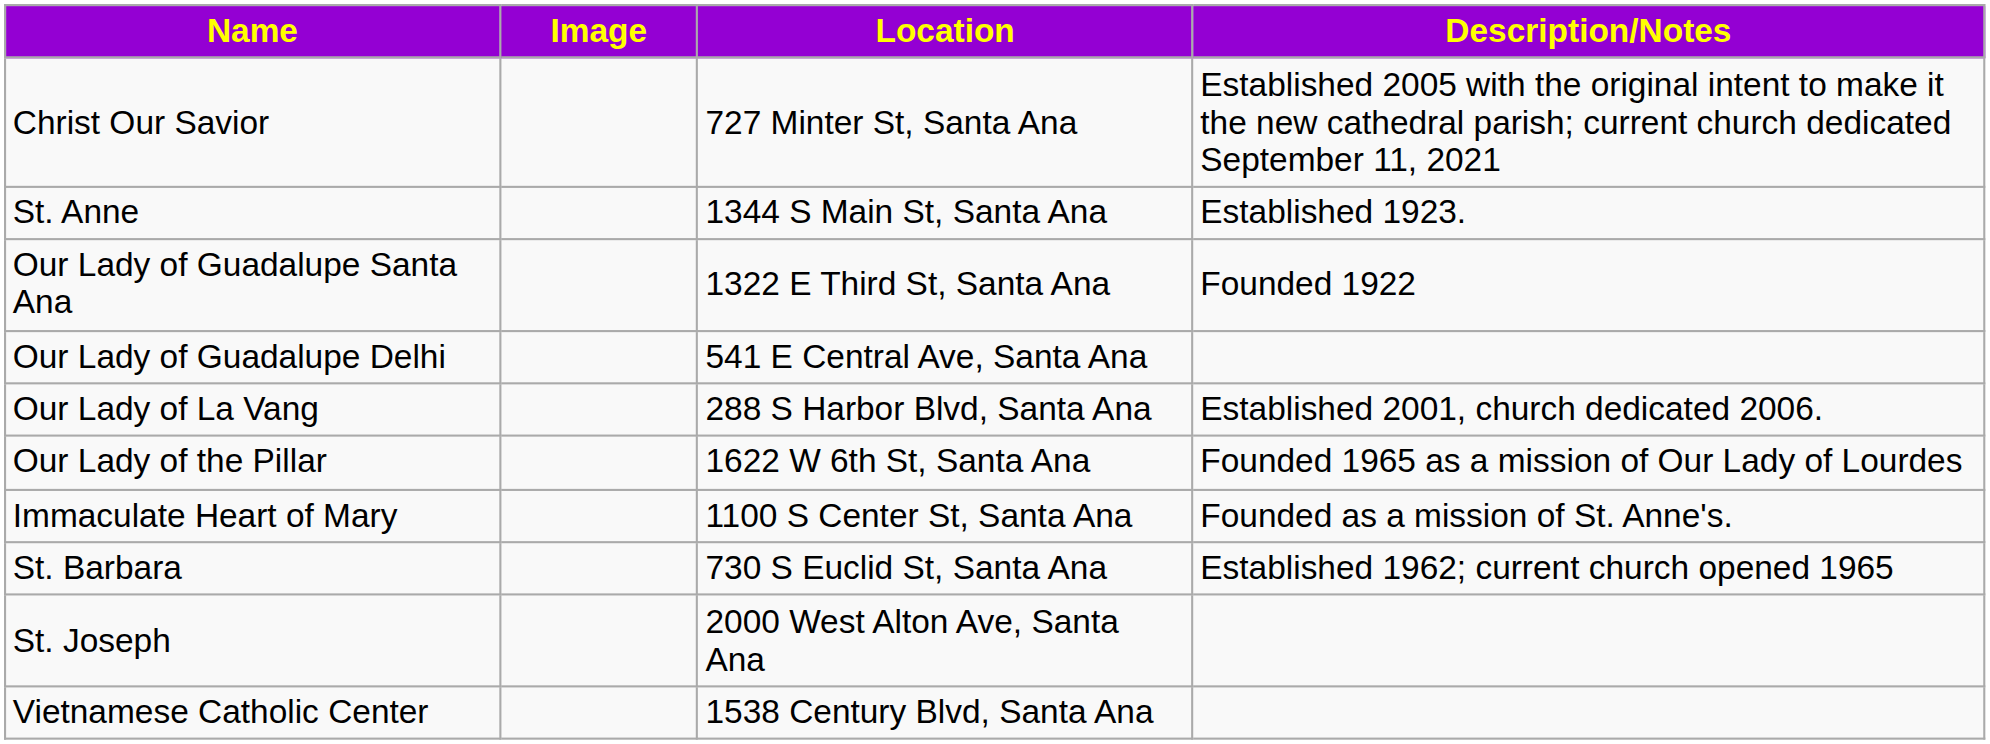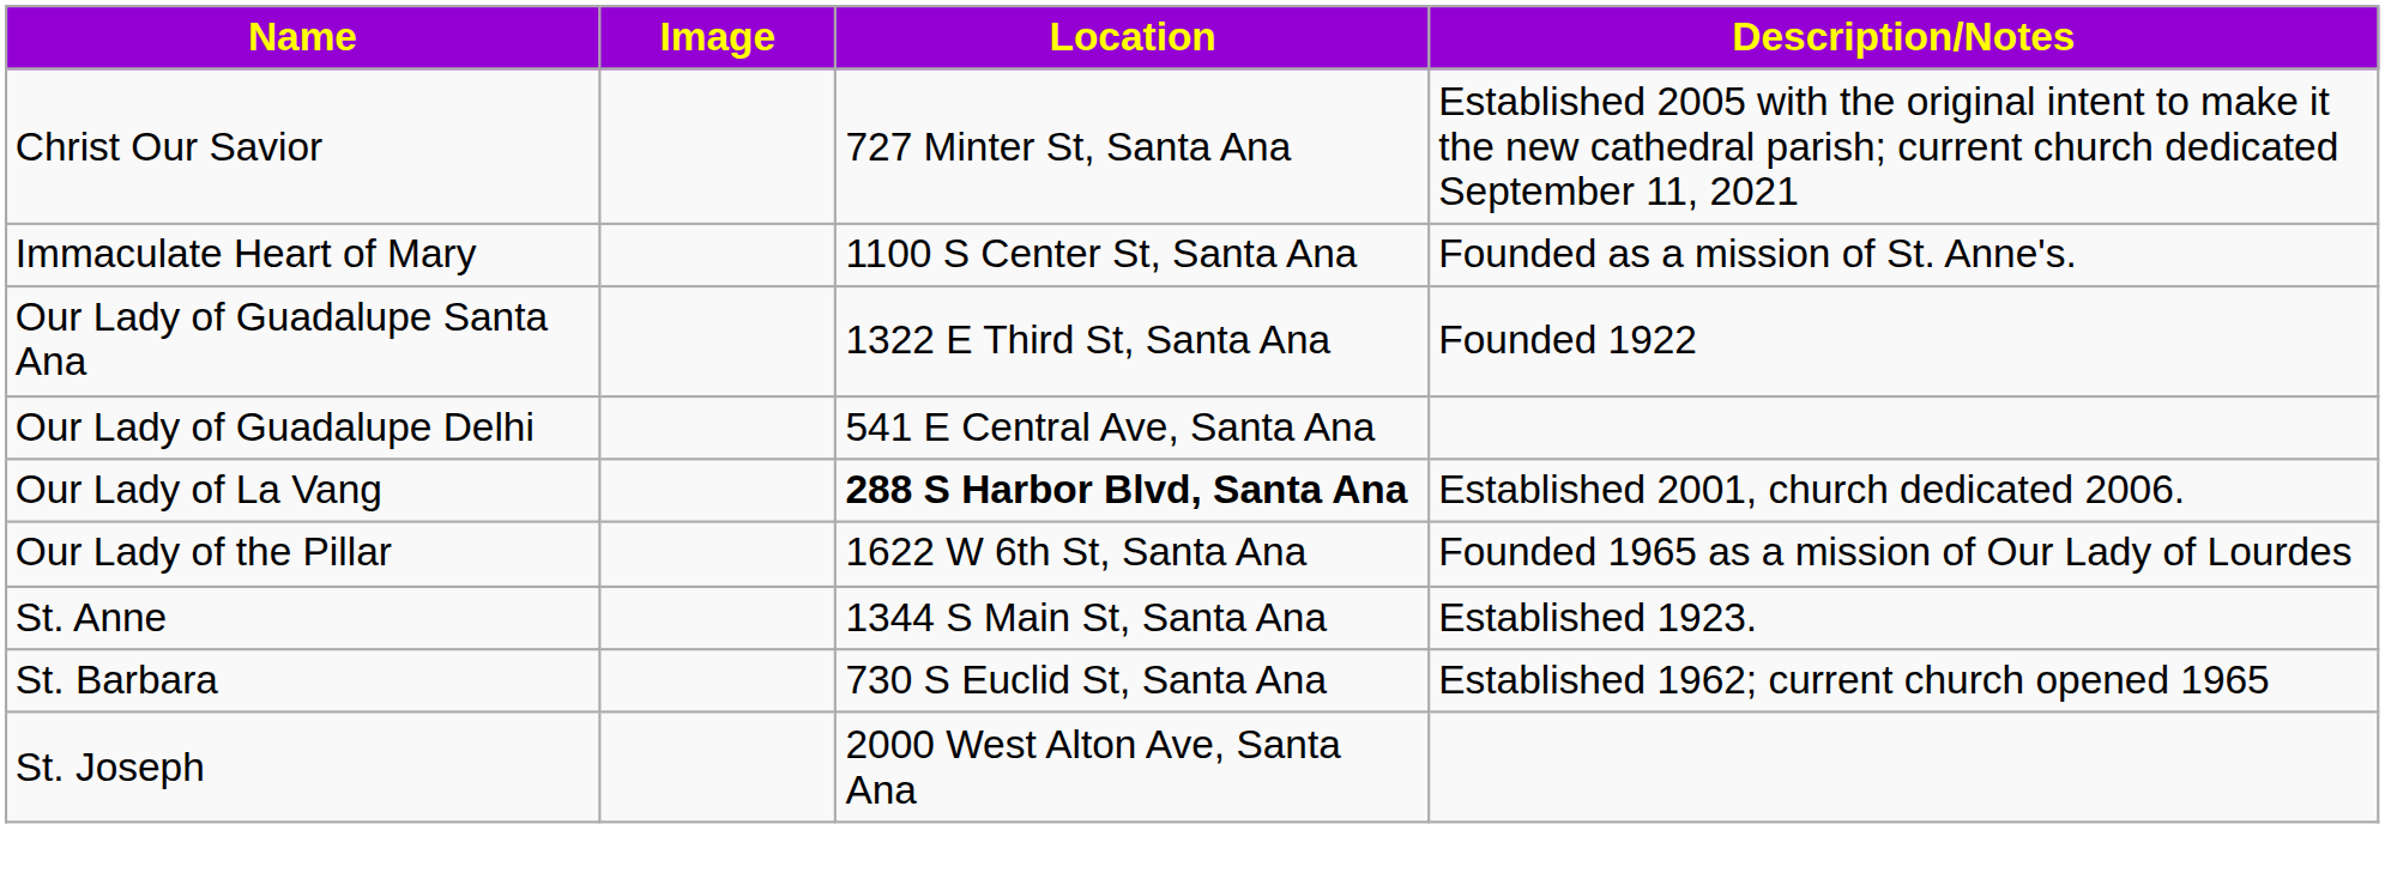rows swapped: Immaculate Heart of Mary <-> St. Anne
Our Lady of La Vang | Location: normal -> bold
- row: Vietnamese Catholic Center | 1538 Century Blvd, Santa Ana
